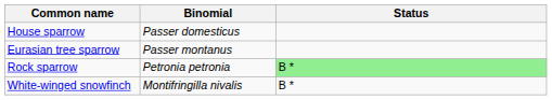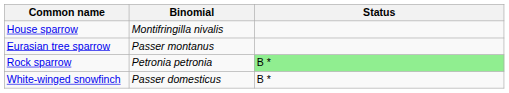House sparrow | Binomial: Passer domesticus -> Montifringilla nivalis
White-winged snowfinch | Binomial: Montifringilla nivalis -> Passer domesticus
